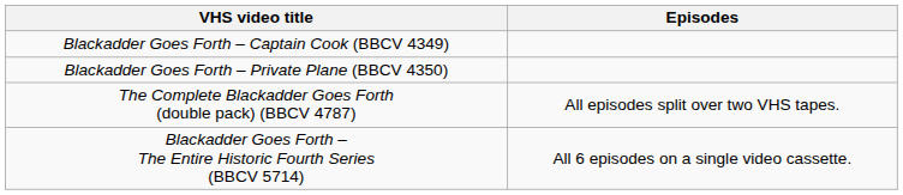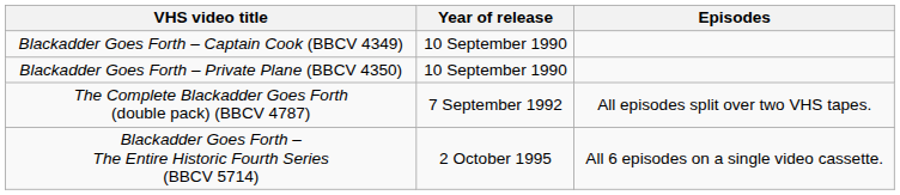+ column: Year of release | 10 September 1990 | 10 September 1990 | 7 September 1992 | 2 October 1995
